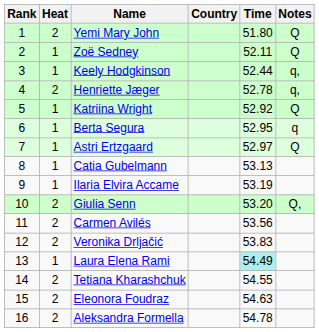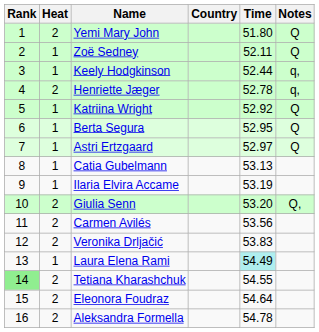Berta Segura | Notes: q -> Q
Tetiana Kharashchuk | Rank: no background -> lightgreen background
Eleonora Foudraz | Time: 54.63 -> 54.64
